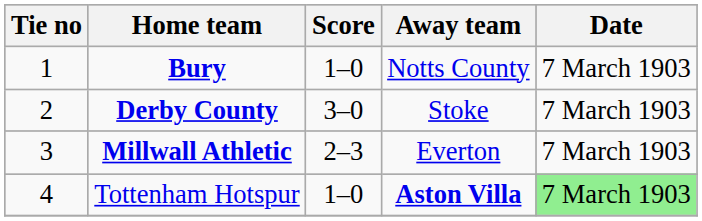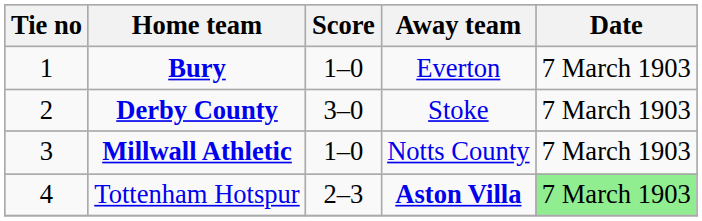Bury | Away team: Notts County -> Everton
Millwall Athletic | Score: 2–3 -> 1–0
Millwall Athletic | Away team: Everton -> Notts County
Tottenham Hotspur | Score: 1–0 -> 2–3
